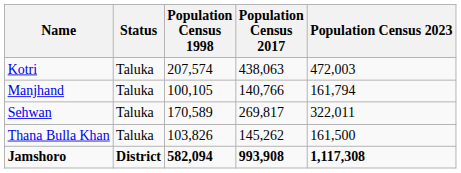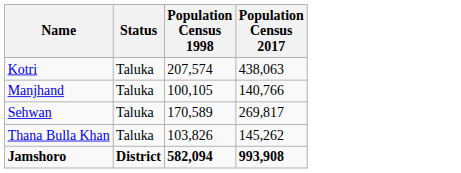- column: Population Census 2023 | 472,003 | 161,794 | 322,011 | 161,500 | 1,117,308
